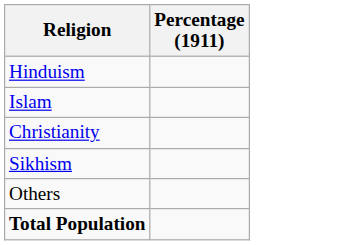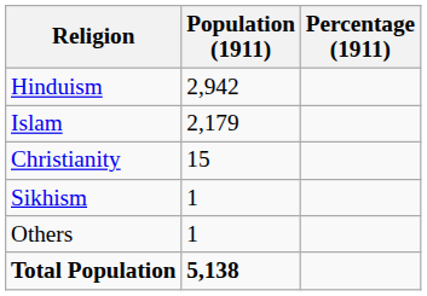+ column: Population (1911) | 2,942 | 2,179 | 15 | 1 | 1 | 5,138
